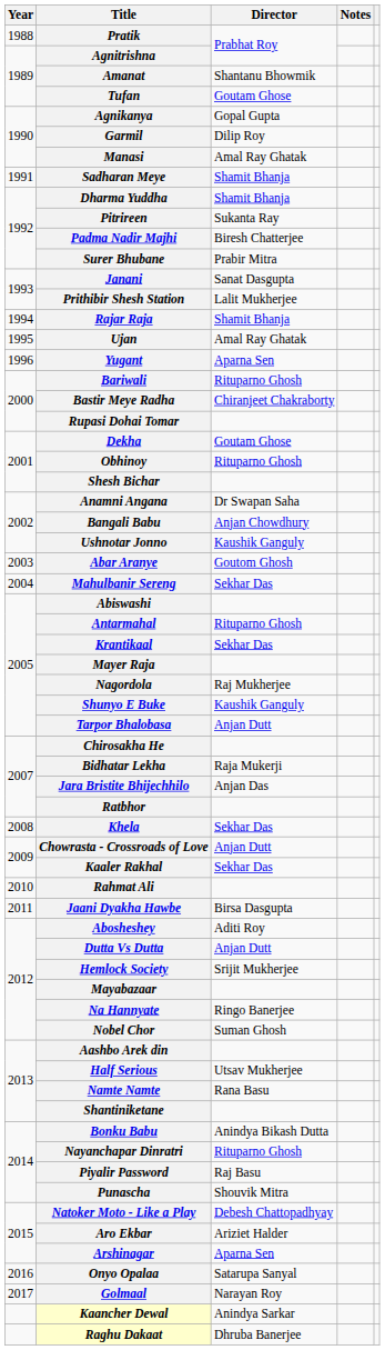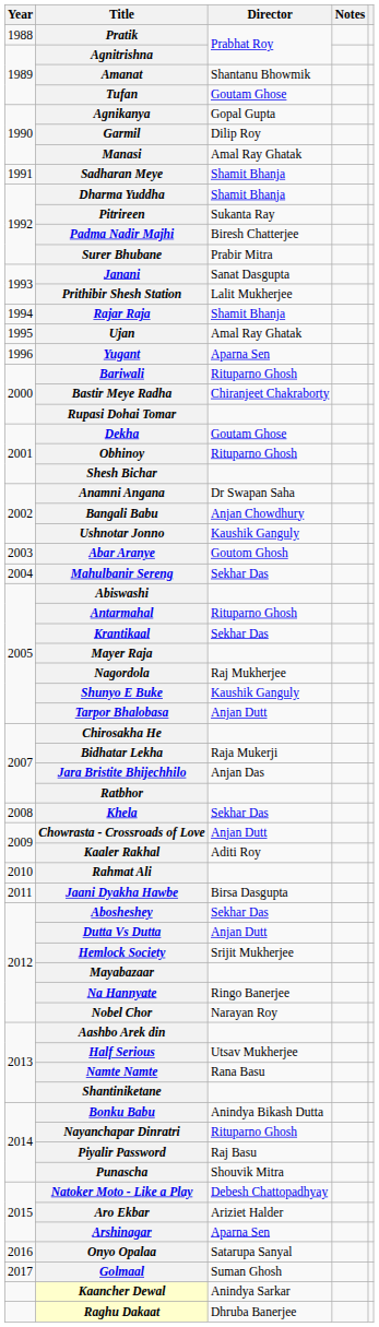Kaaler Rakhal | Director: Sekhar Das -> Aditi Roy
Abosheshey | Director: Aditi Roy -> Sekhar Das
Nobel Chor | Director: Suman Ghosh -> Narayan Roy
Golmaal | Director: Narayan Roy -> Suman Ghosh
